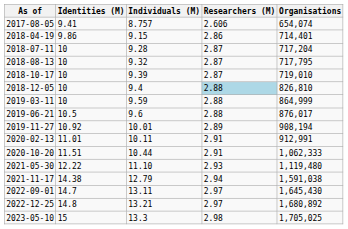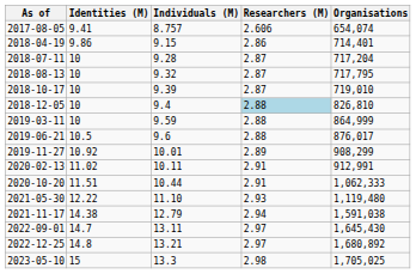2019-11-27 | Organisations: 908,194 -> 908,299
2020-02-13 | Identities (M): 11.01 -> 11.02
